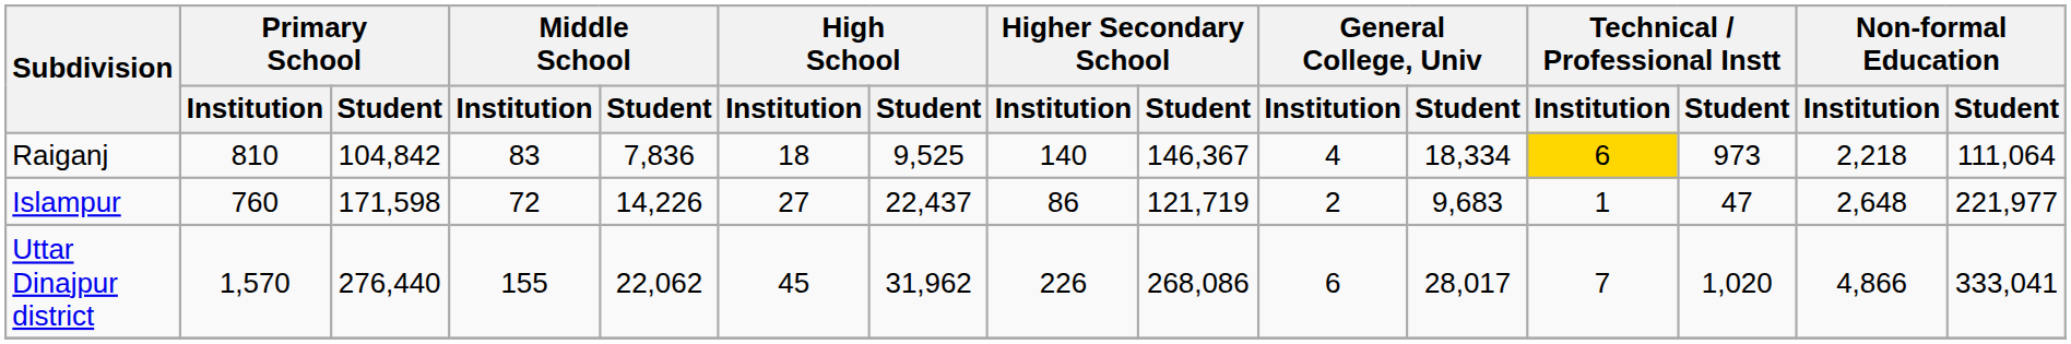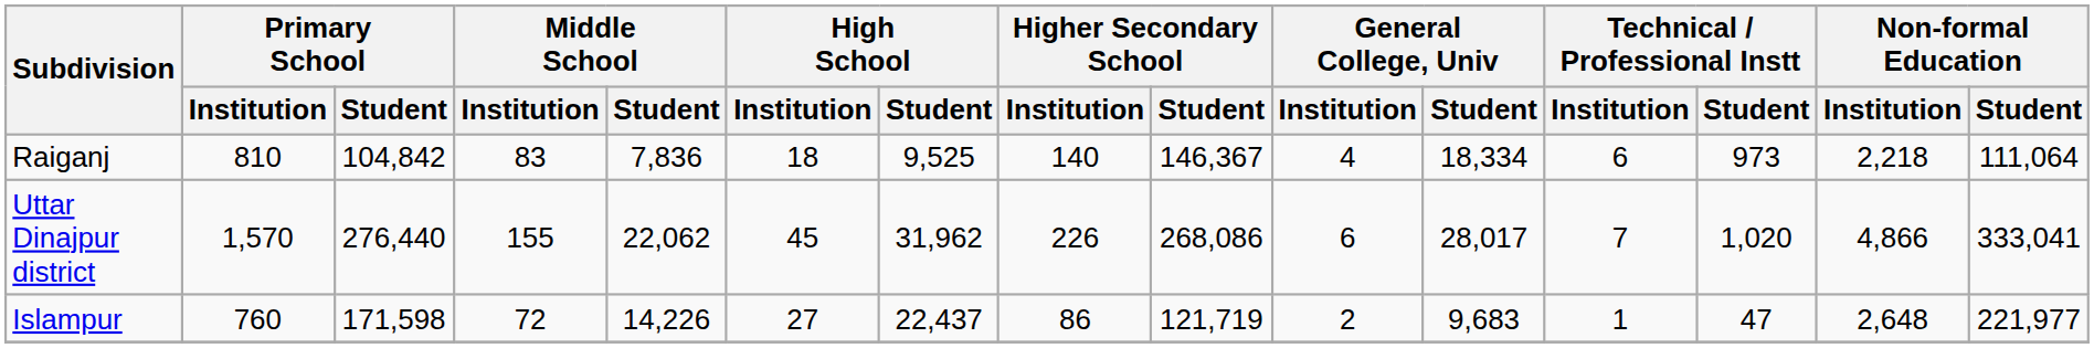Raiganj | Technical / Professional Instt / Institution: gold background -> no background
rows swapped: Islampur <-> Uttar Dinajpur district
